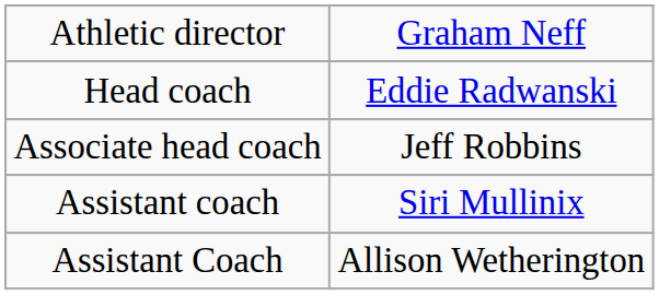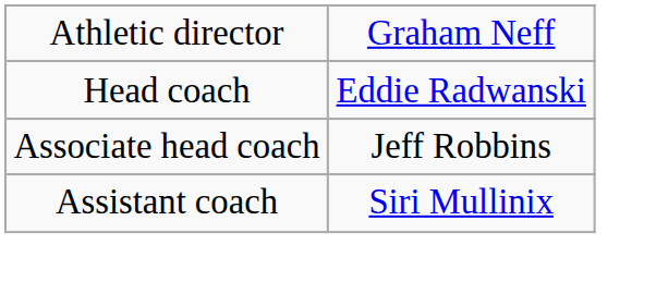- row: Assistant Coach | Allison Wetherington
